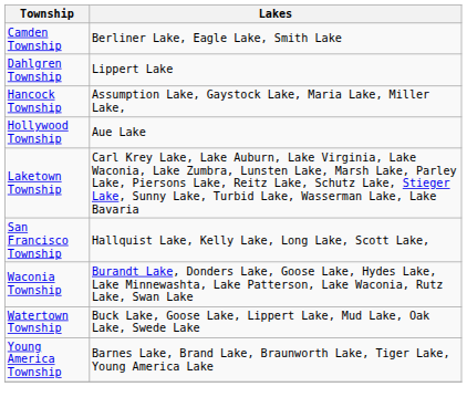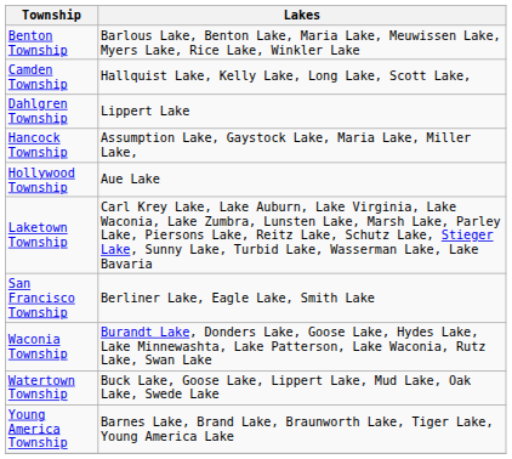+ row: Benton Township | Barlous Lake, Benton Lake, Maria Lake, Meuwissen Lake, Myers Lake, Rice Lake, Winkler Lake
Camden Township | Lakes: Berliner Lake, Eagle Lake, Smith Lake -> Hallquist Lake, Kelly Lake, Long Lake, Scott Lake,
San Francisco Township | Lakes: Hallquist Lake, Kelly Lake, Long Lake, Scott Lake, -> Berliner Lake, Eagle Lake, Smith Lake
